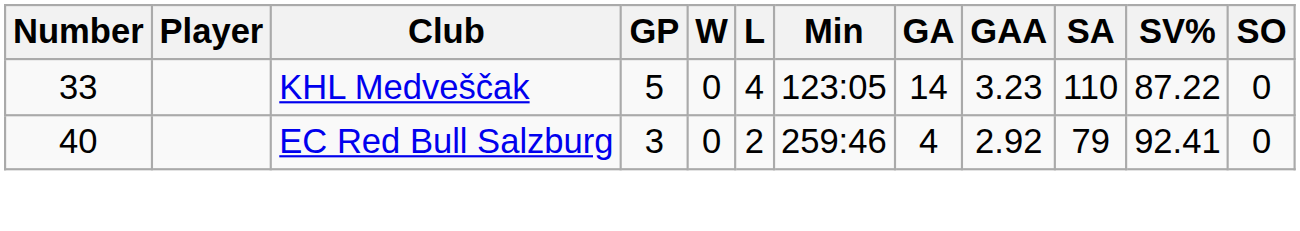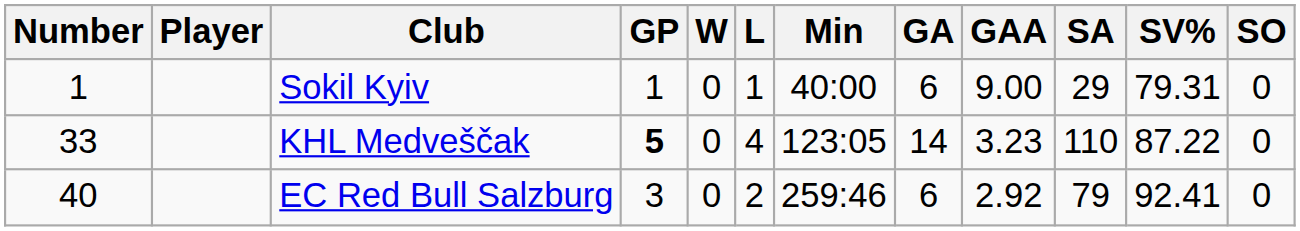+ row: 1 | Sokil Kyiv | 1 | 0 | 1 | 40:00 | 6 | 9.00 | 29 | 79.31 | 0
KHL Medveščak | GP: normal -> bold
EC Red Bull Salzburg | GA: 4 -> 6
